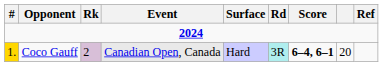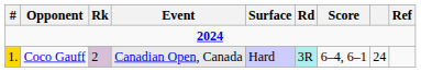Coco Gauff | Score: bold -> normal
Coco Gauff | column 8: 20 -> 24
